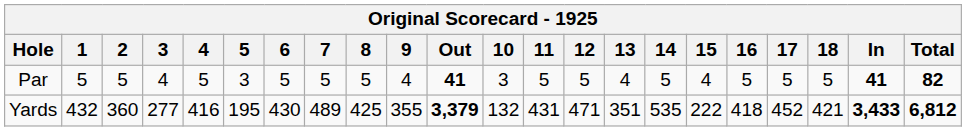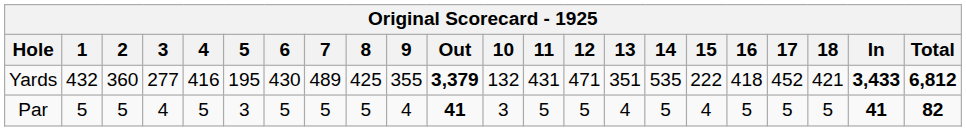rows swapped: Yards <-> Par
